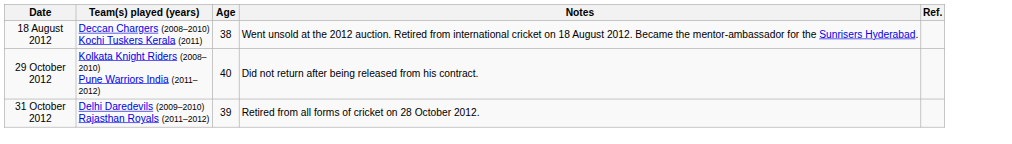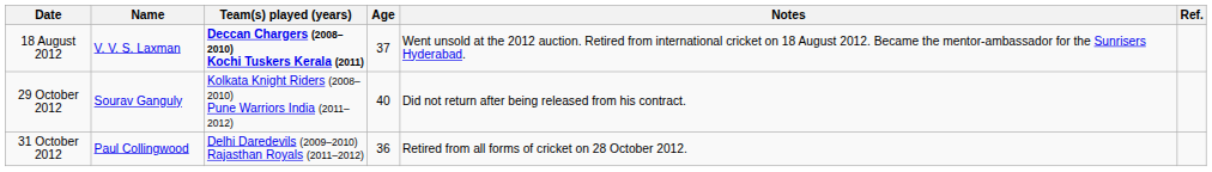+ column: Name | V. V. S. Laxman | Sourav Ganguly | Paul Collingwood
18 August 2012 | Team(s) played (years): normal -> bold
18 August 2012 | Age: 38 -> 37
31 October 2012 | Age: 39 -> 36
